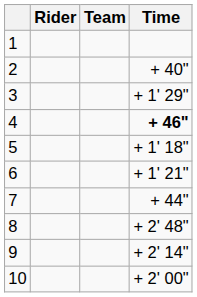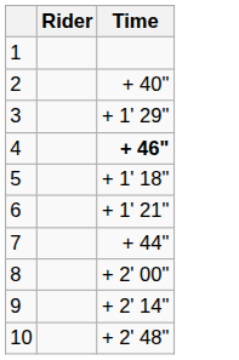- column: Team
8 | Time: + 2' 48" -> + 2' 00"
10 | Time: + 2' 00" -> + 2' 48"
